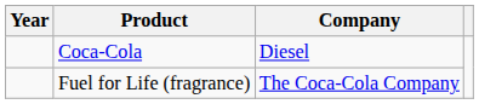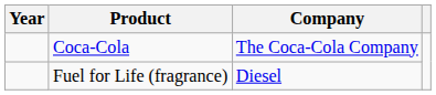Coca-Cola | Company: Diesel -> The Coca-Cola Company
Fuel for Life (fragrance) | Company: The Coca-Cola Company -> Diesel
